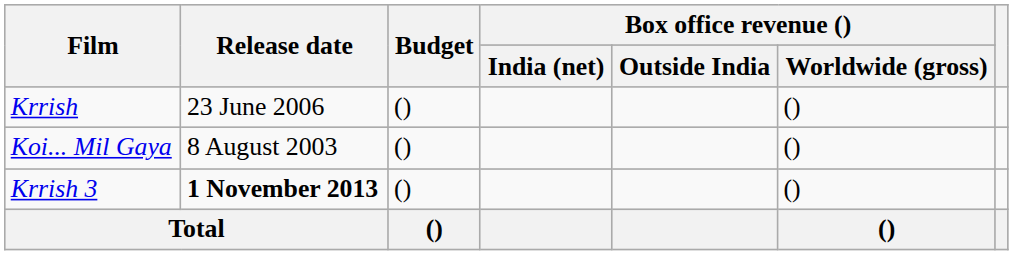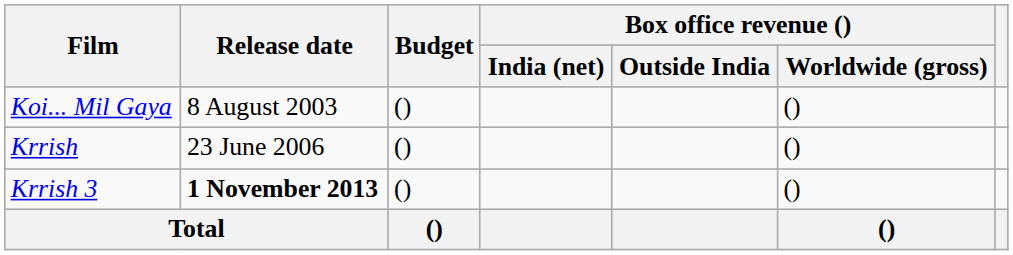rows swapped: Koi... Mil Gaya <-> Krrish
